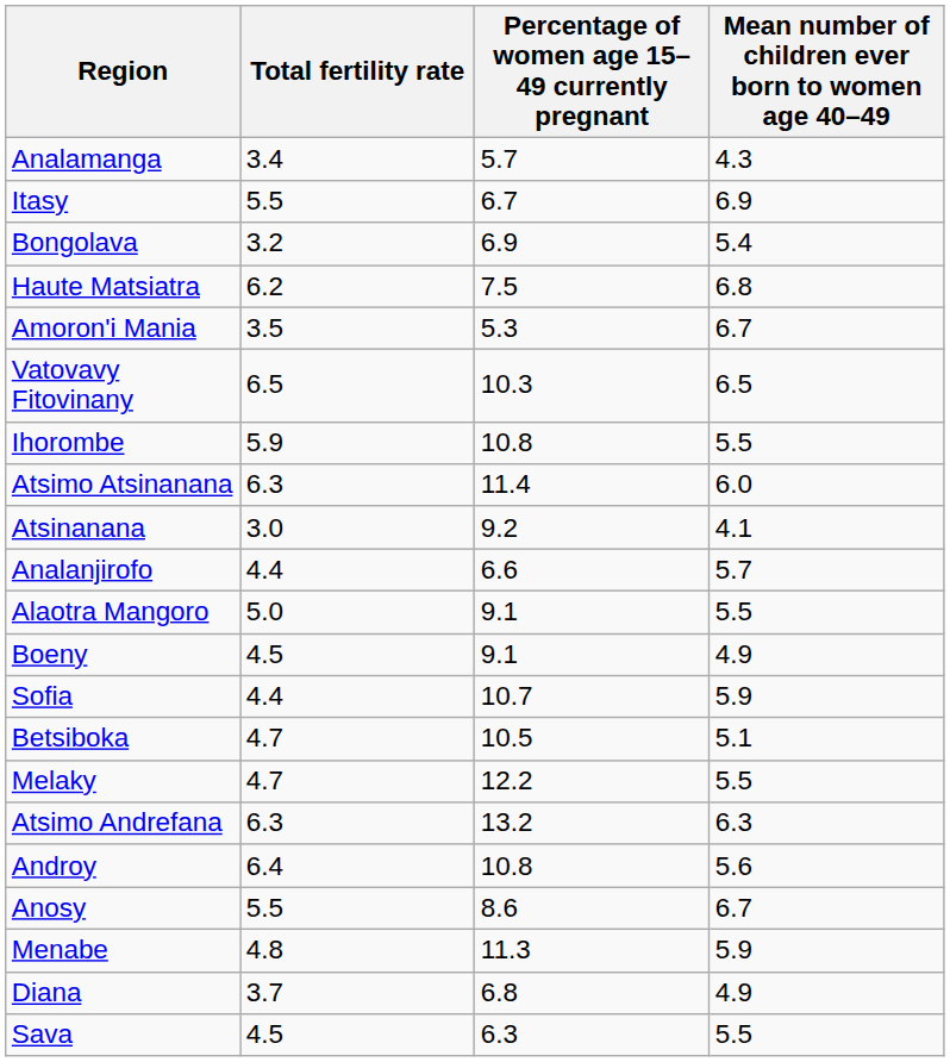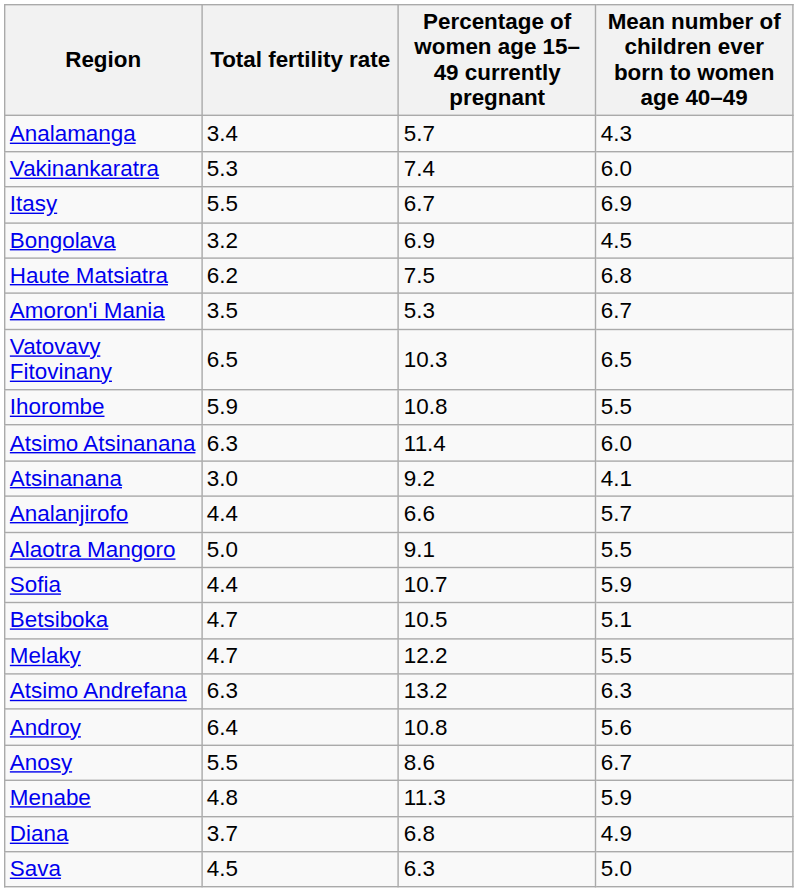+ row: Vakinankaratra | 5.3 | 7.4 | 6.0
Bongolava | Mean number of children ever born to women age 40–49: 5.4 -> 4.5
- row: Boeny | 4.5 | 9.1 | 4.9
Sava | Mean number of children ever born to women age 40–49: 5.5 -> 5.0
